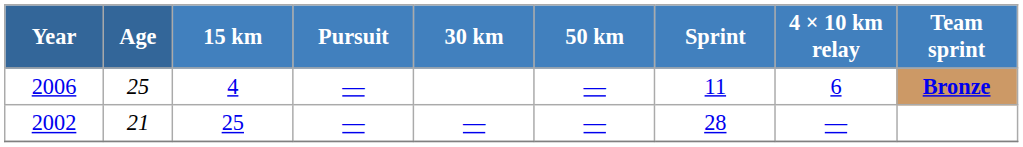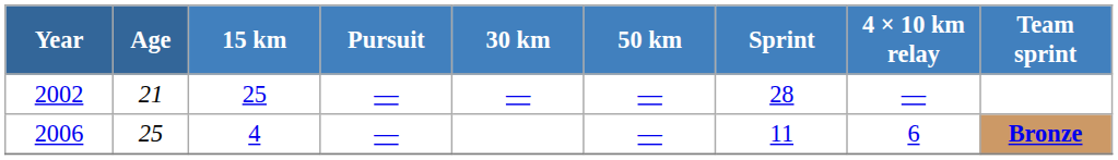rows swapped: 2002 <-> 2006
